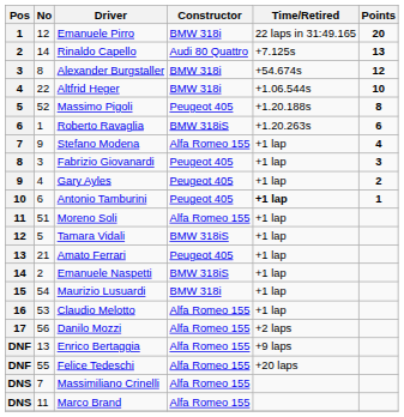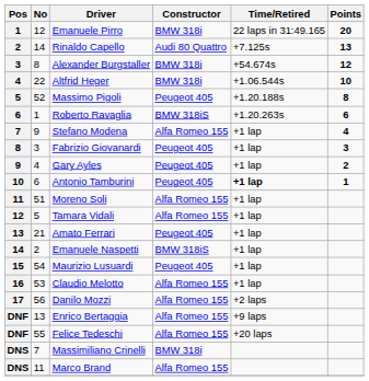Tamara Vidali | Constructor: BMW 318iS -> Alfa Romeo 155
Maurizio Lusuardi | Constructor: BMW 318i -> Peugeot 405
Massimiliano Crinelli | Constructor: Alfa Romeo 155 -> BMW 318i
